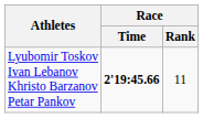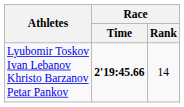Lyubomir Toskov Ivan Lebanov Khristo Barzanov Petar Pankov | Race / Rank: 11 -> 14
